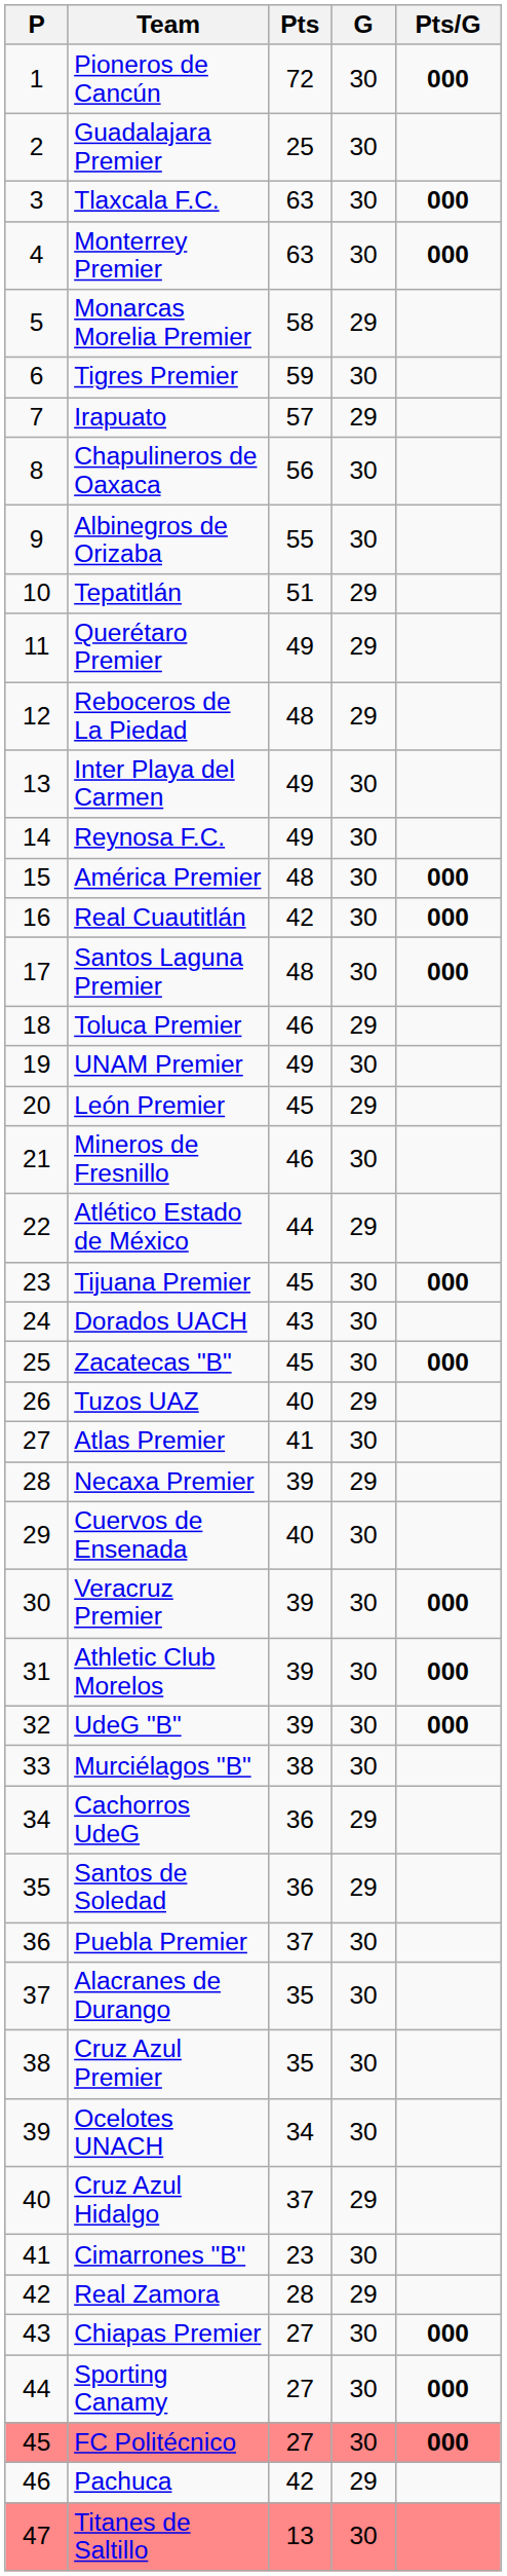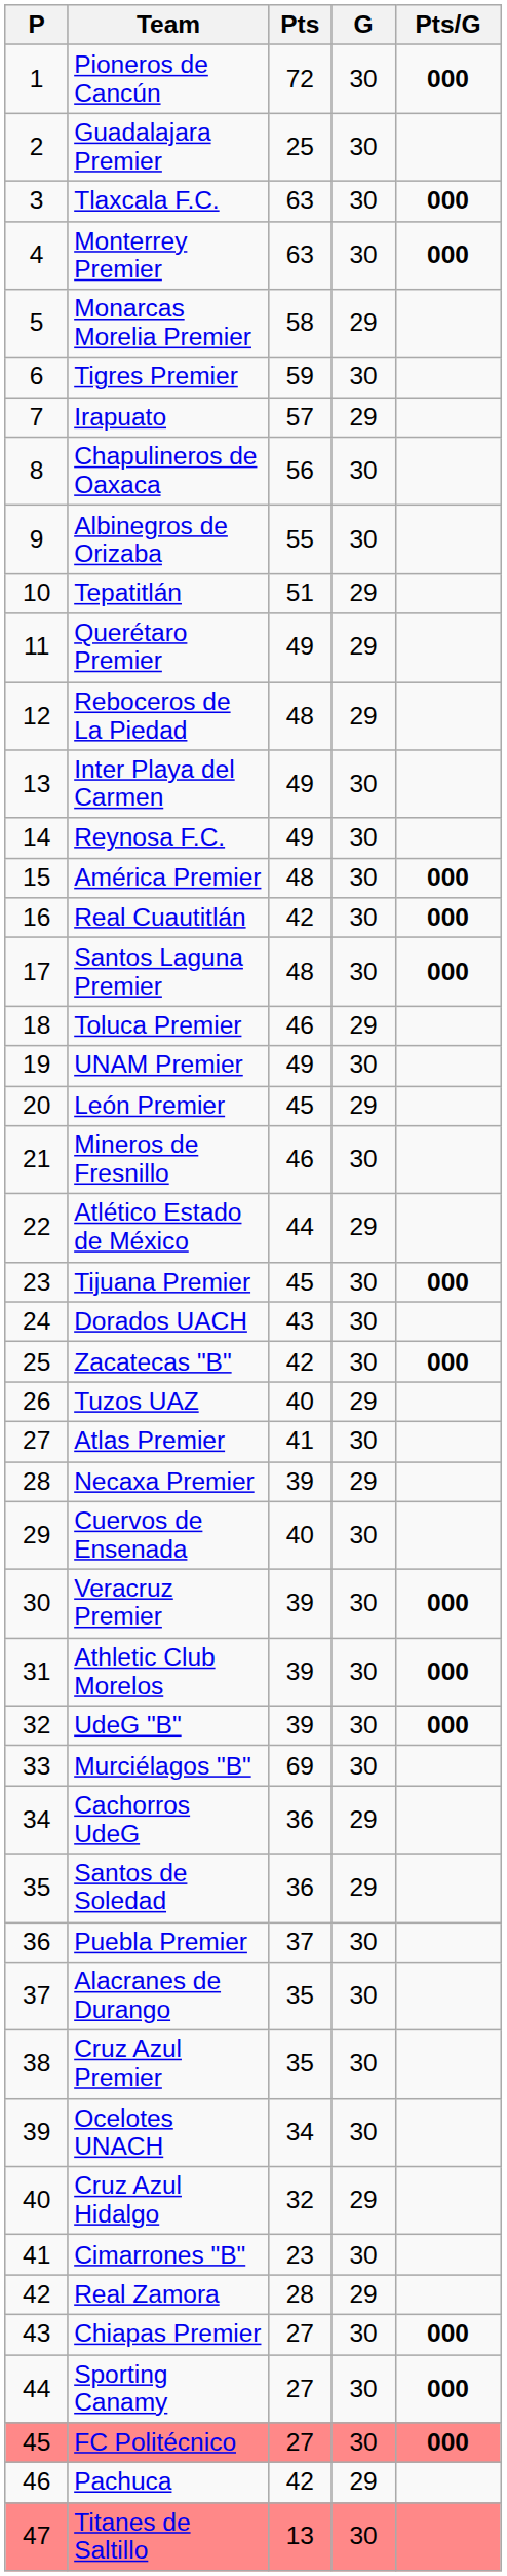Zacatecas "B" | Pts: 45 -> 42
Murciélagos "B" | Pts: 38 -> 69
Cruz Azul Hidalgo | Pts: 37 -> 32
